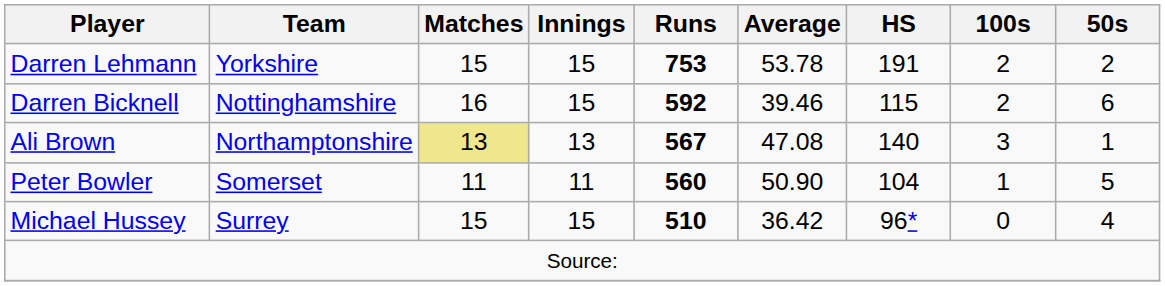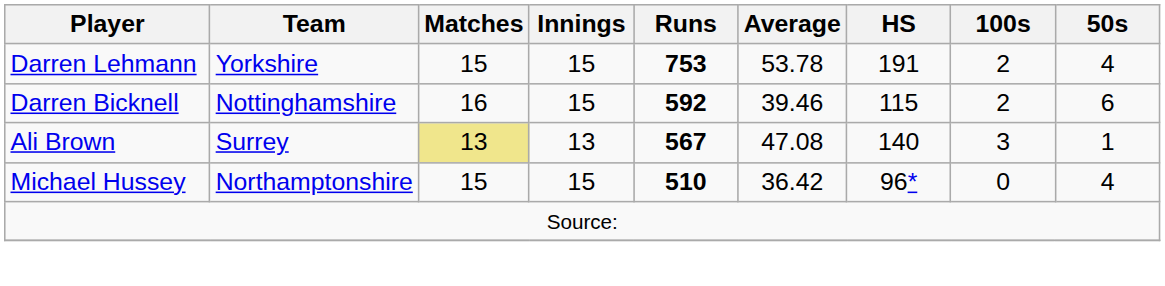Darren Lehmann | 50s: 2 -> 4
Ali Brown | Team: Northamptonshire -> Surrey
- row: Peter Bowler | Somerset | 11 | 11 | 560 | 50.90 | 104 | 1 | 5
Michael Hussey | Team: Surrey -> Northamptonshire
